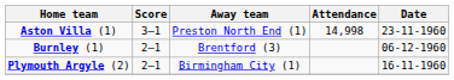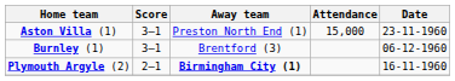Aston Villa (1) | Attendance: 14,998 -> 15,000
Burnley (1) | Score: 2–1 -> 3–1
Plymouth Argyle (2) | Away team: normal -> bold
